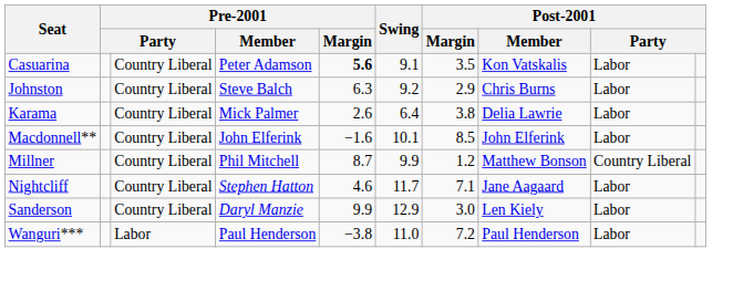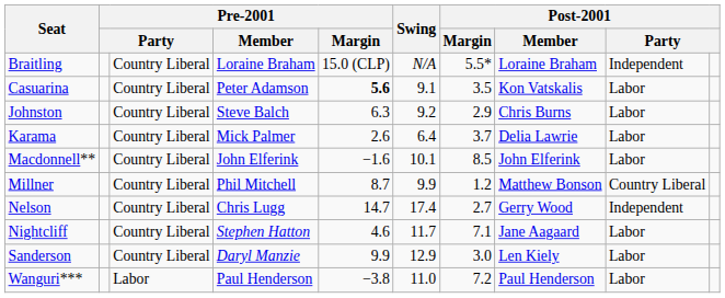+ row: Braitling | Country Liberal | Loraine Braham | 15.0 (CLP) | N/A | 5.5* | Loraine Braham | Independent
Karama | Post-2001 / Margin: 3.8 -> 3.7
+ row: Nelson | Country Liberal | Chris Lugg | 14.7 | 17.4 | 2.7 | Gerry Wood | Independent
